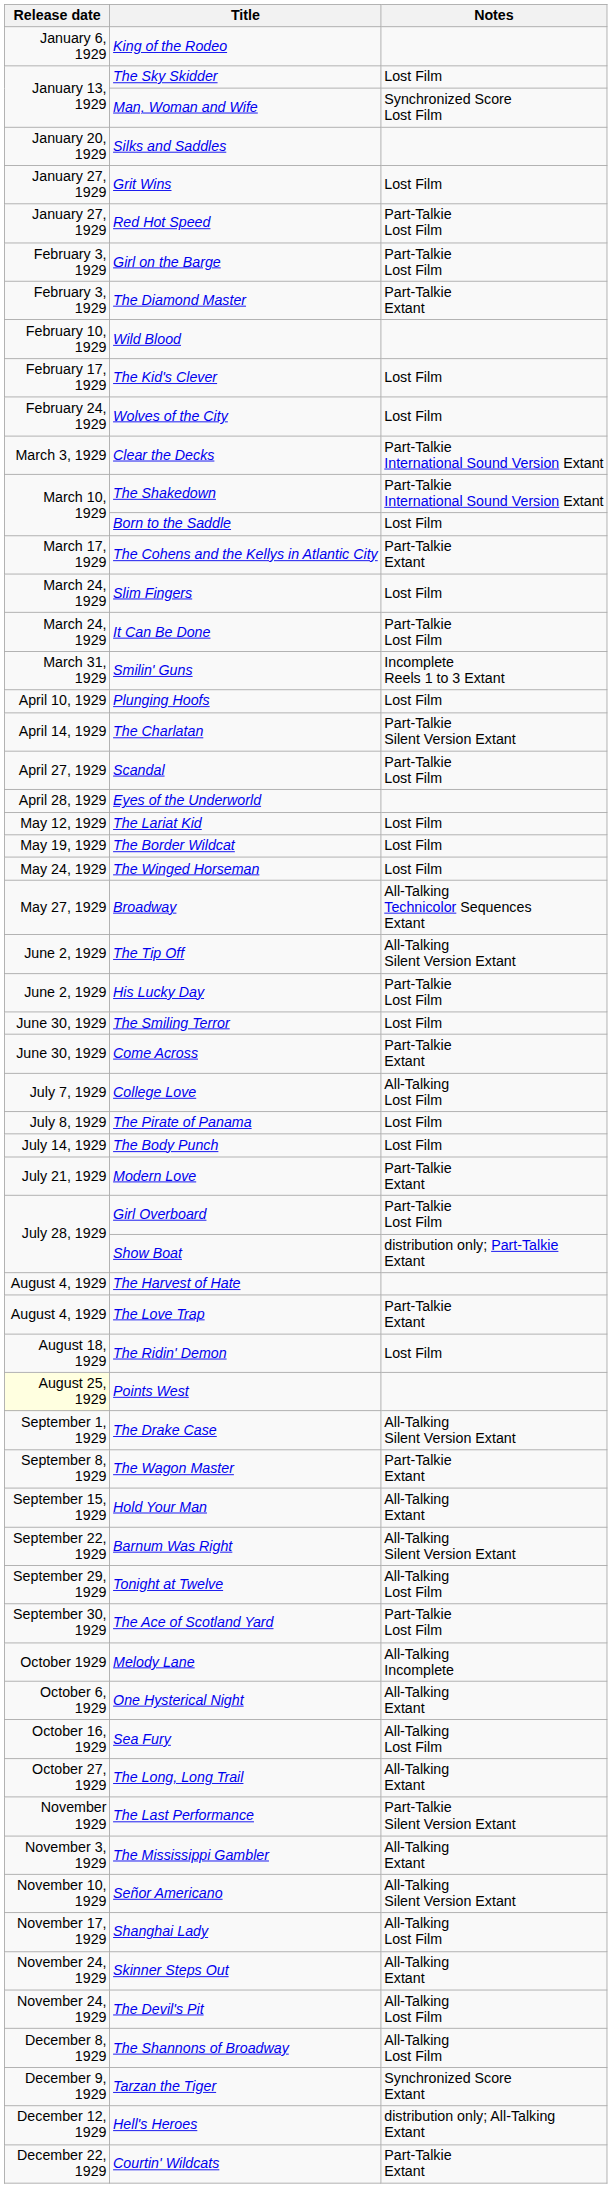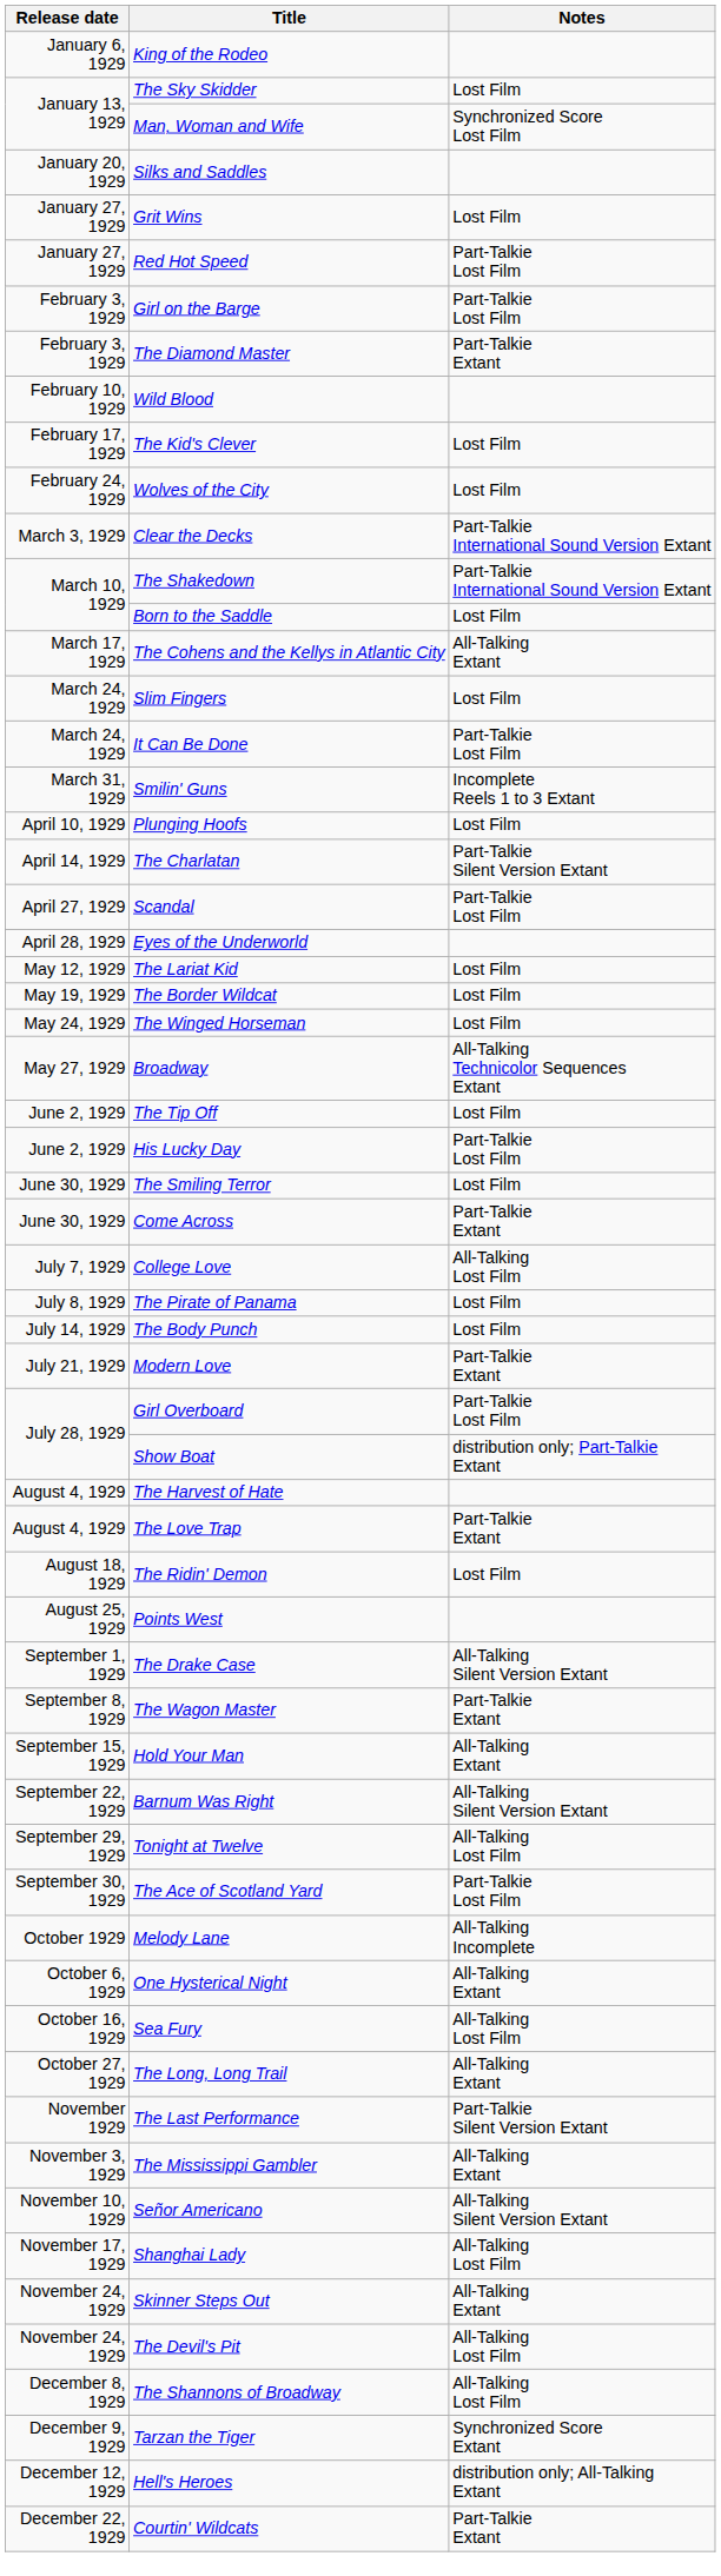The Cohens and the Kellys in Atlantic City | Notes: Part-Talkie Extant -> All-Talking Extant
The Tip Off | Notes: All-Talking Silent Version Extant -> Lost Film
Points West | Release date: lightyellow background -> no background
